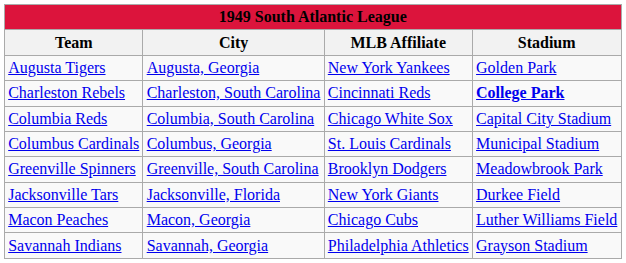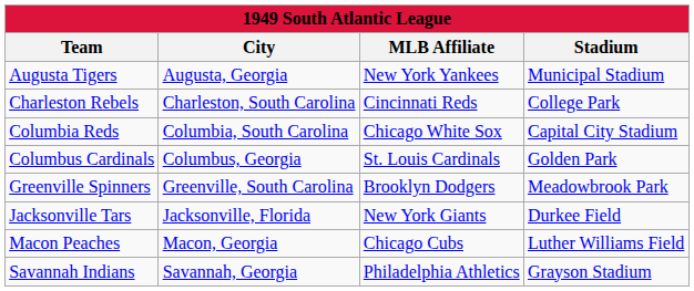Augusta Tigers | Stadium: Golden Park -> Municipal Stadium
Charleston Rebels | Stadium: bold -> normal
Columbus Cardinals | Stadium: Municipal Stadium -> Golden Park
